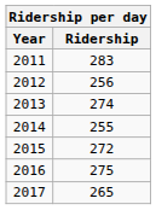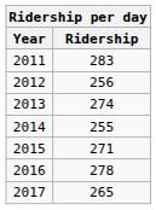2015 | Ridership: 272 -> 271
2016 | Ridership: 275 -> 278
